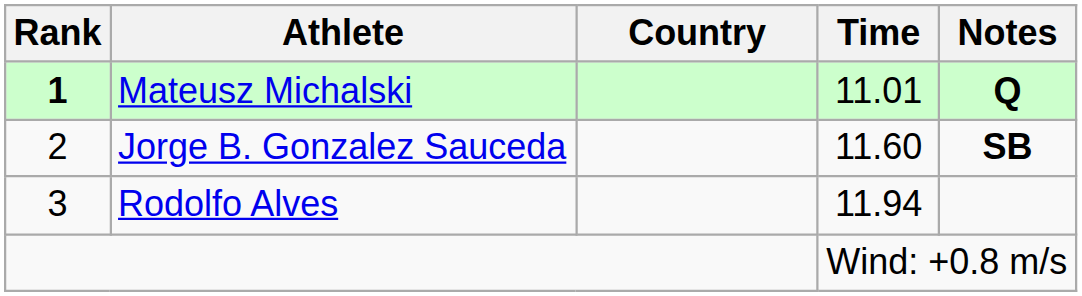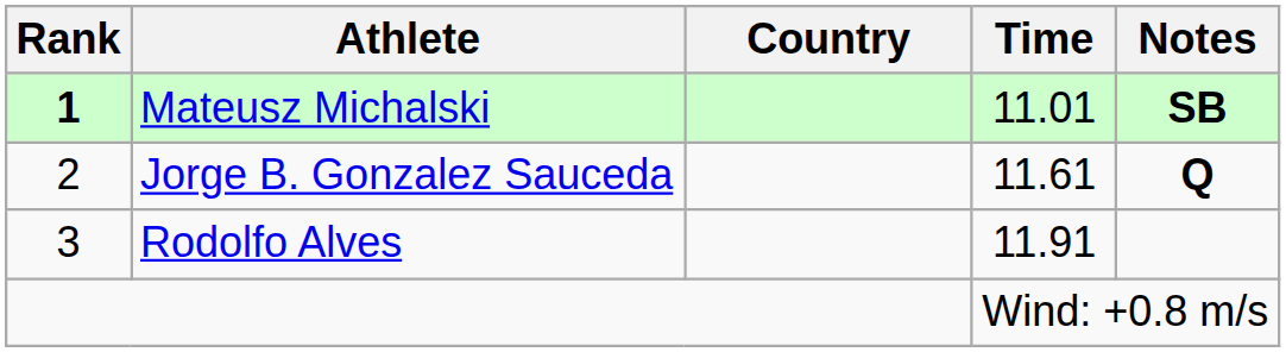Mateusz Michalski | Notes: Q -> SB
Jorge B. Gonzalez Sauceda | Time: 11.60 -> 11.61
Jorge B. Gonzalez Sauceda | Notes: SB -> Q
Rodolfo Alves | Time: 11.94 -> 11.91
